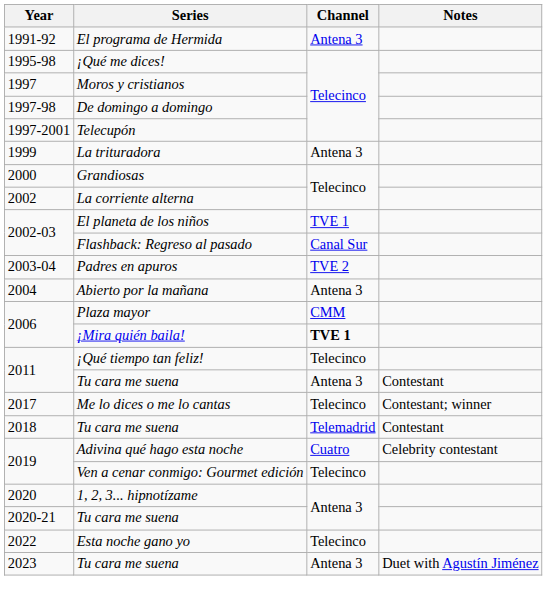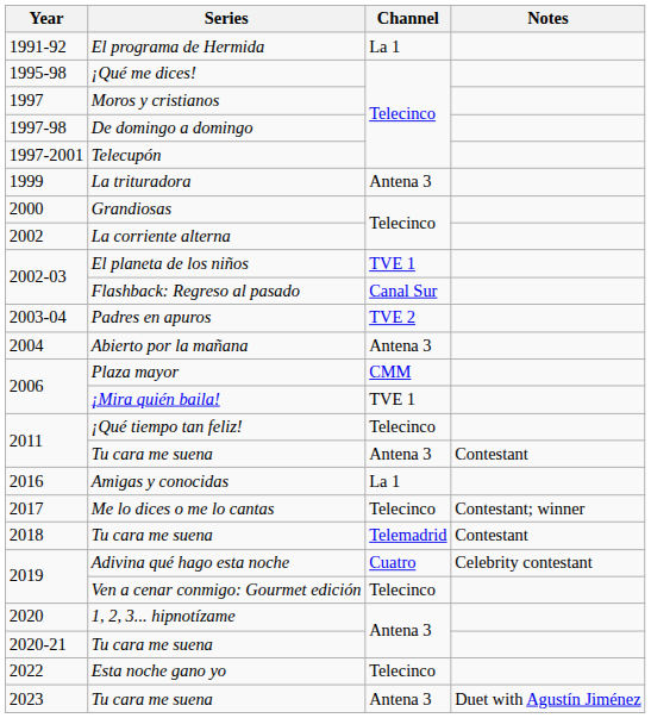El programa de Hermida | Channel: Antena 3 -> La 1
¡Mira quién baila! | Channel: bold -> normal
+ row: 2016 | Amigas y conocidas | La 1
